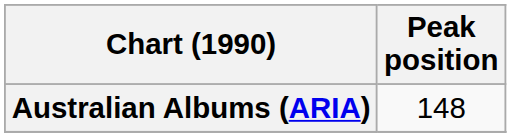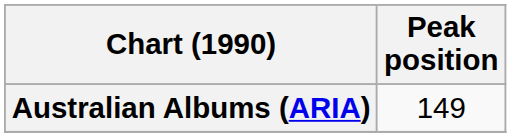Australian Albums (ARIA) | Peak position: 148 -> 149
